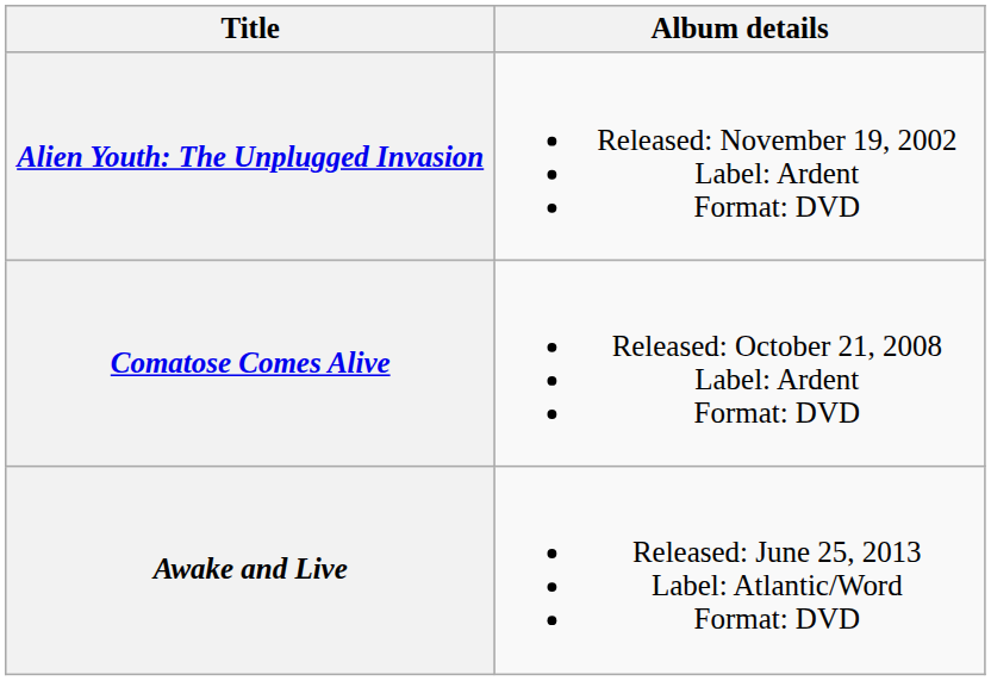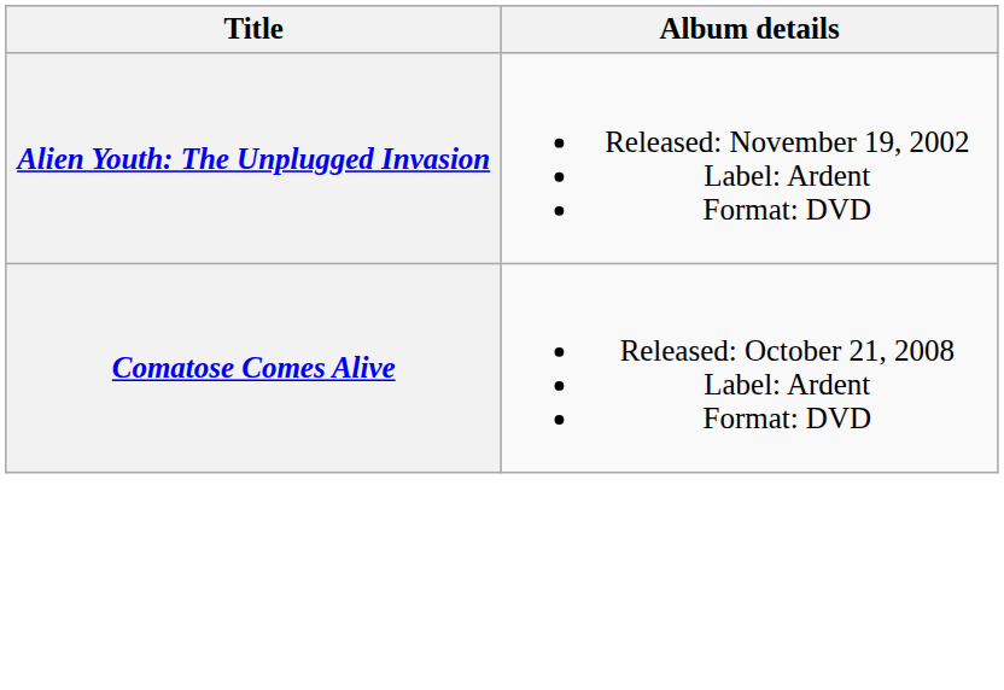- row: Awake and Live | Released: June 25, 2013 Label: Atlantic/Word Format: DVD
